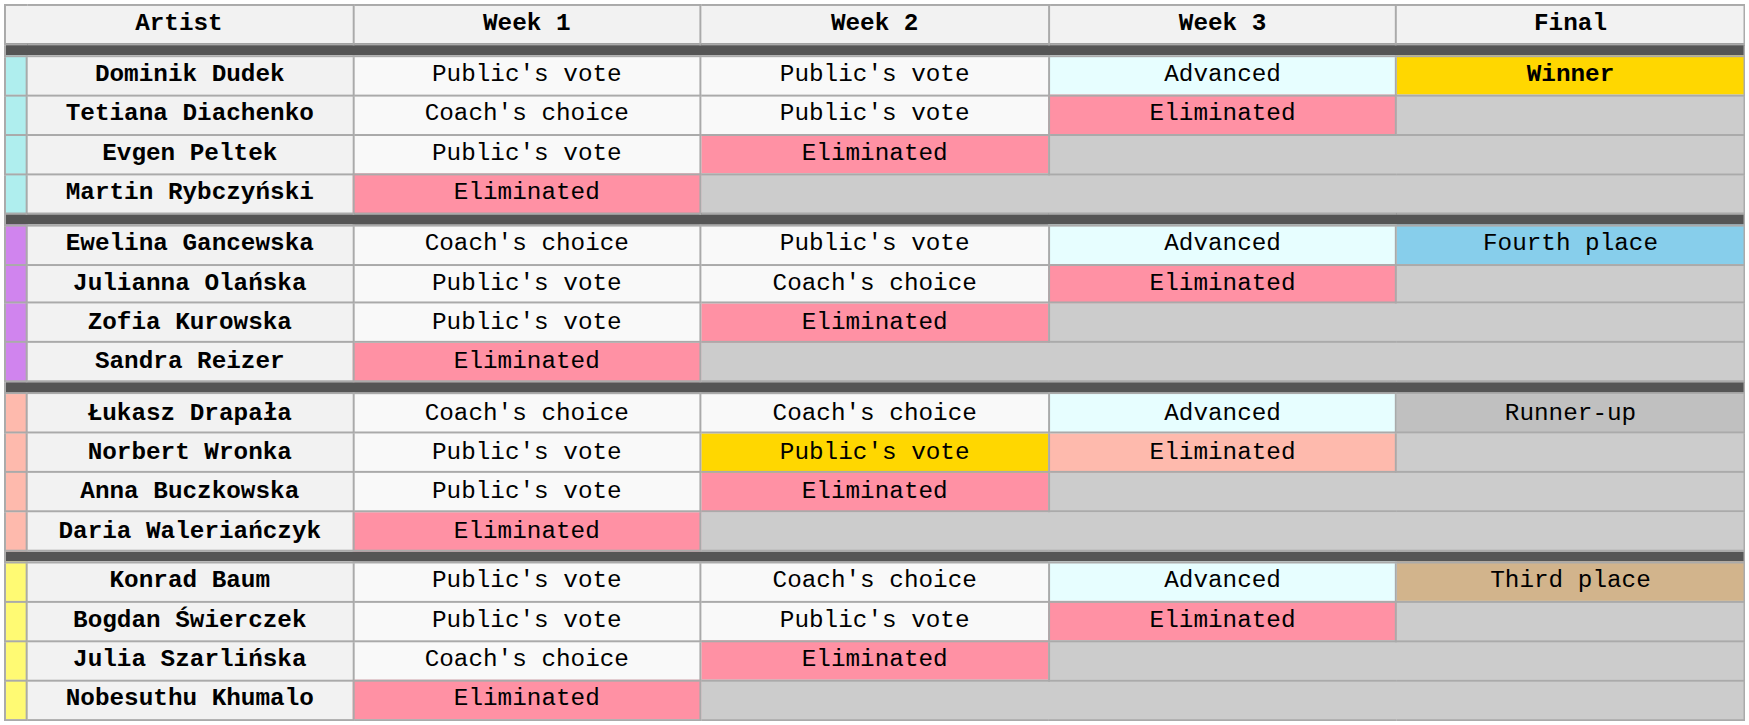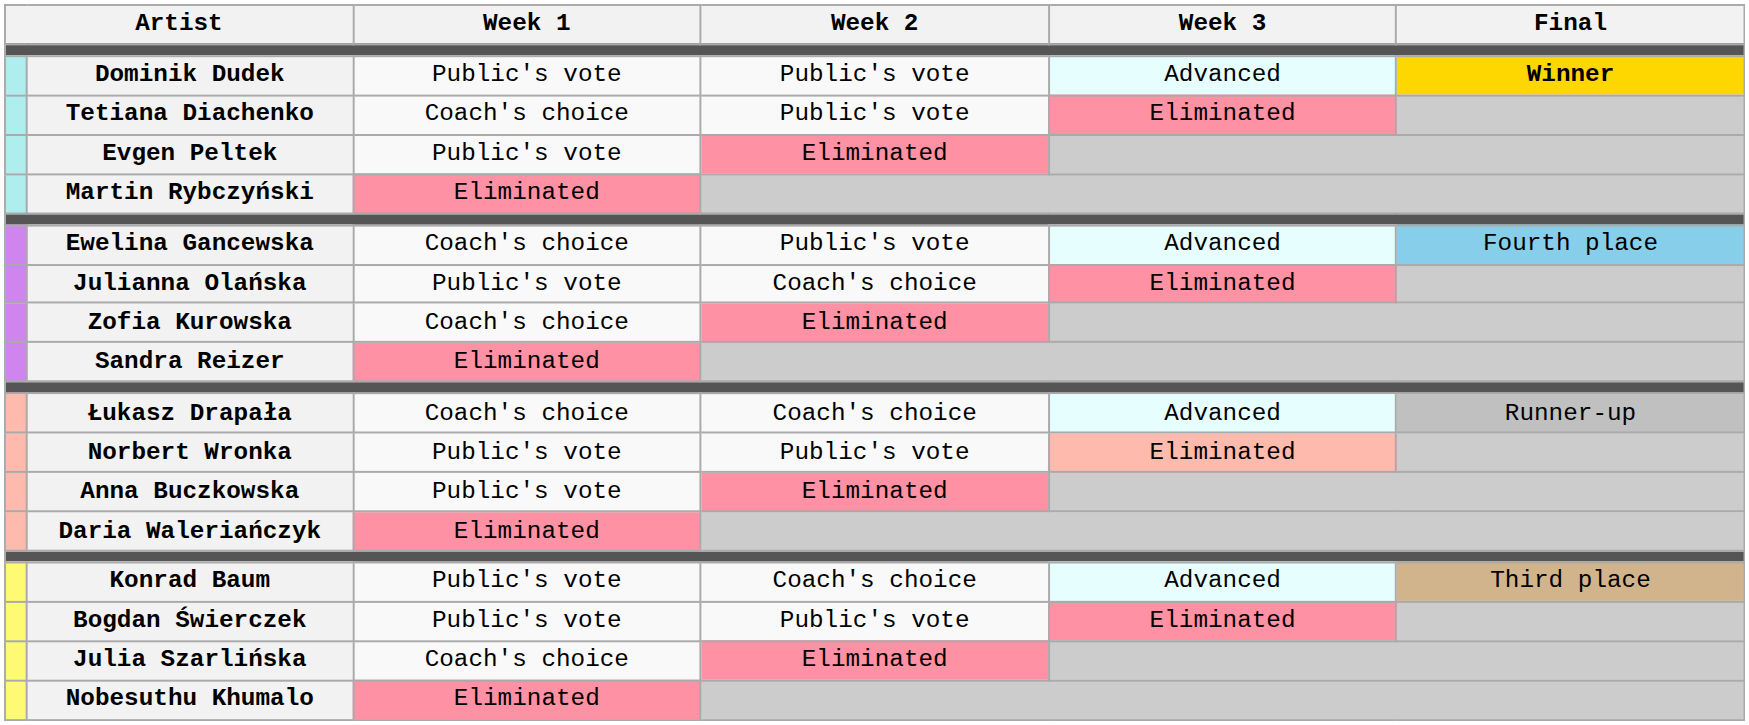Zofia Kurowska | Week 1: Public's vote -> Coach's choice
Norbert Wronka | Week 2: gold background -> no background
